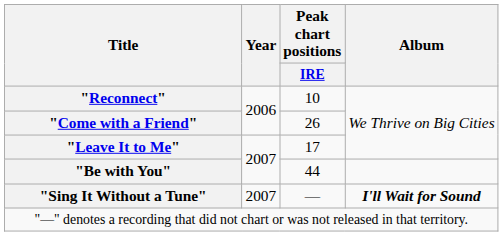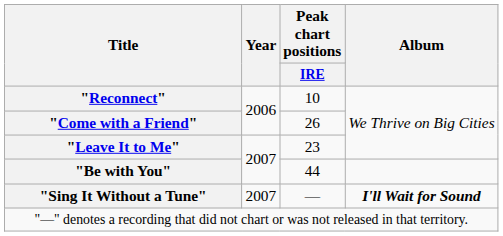"Leave It to Me" | Peak chart positions / IRE: 17 -> 23
